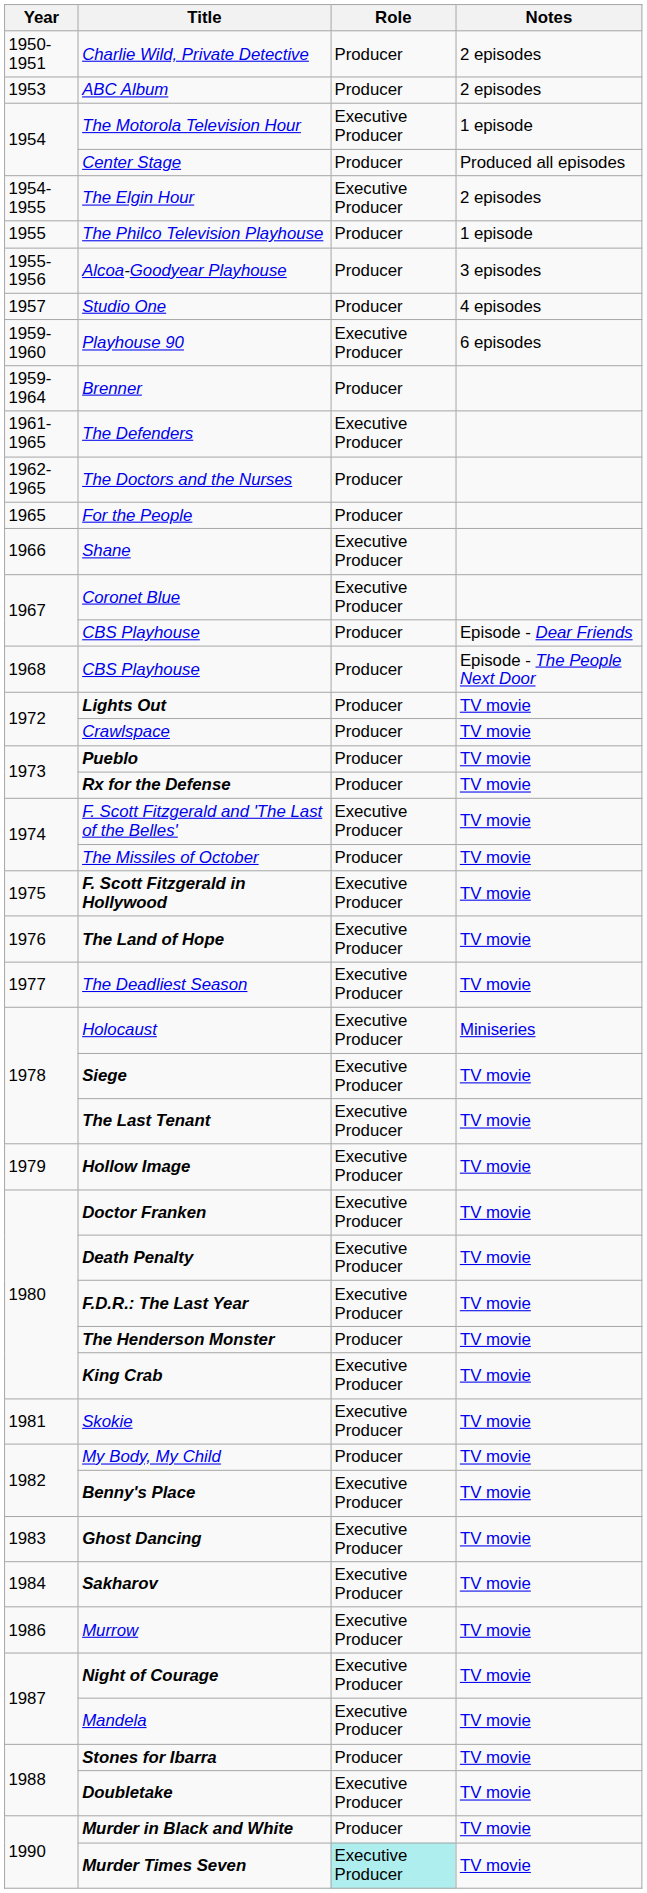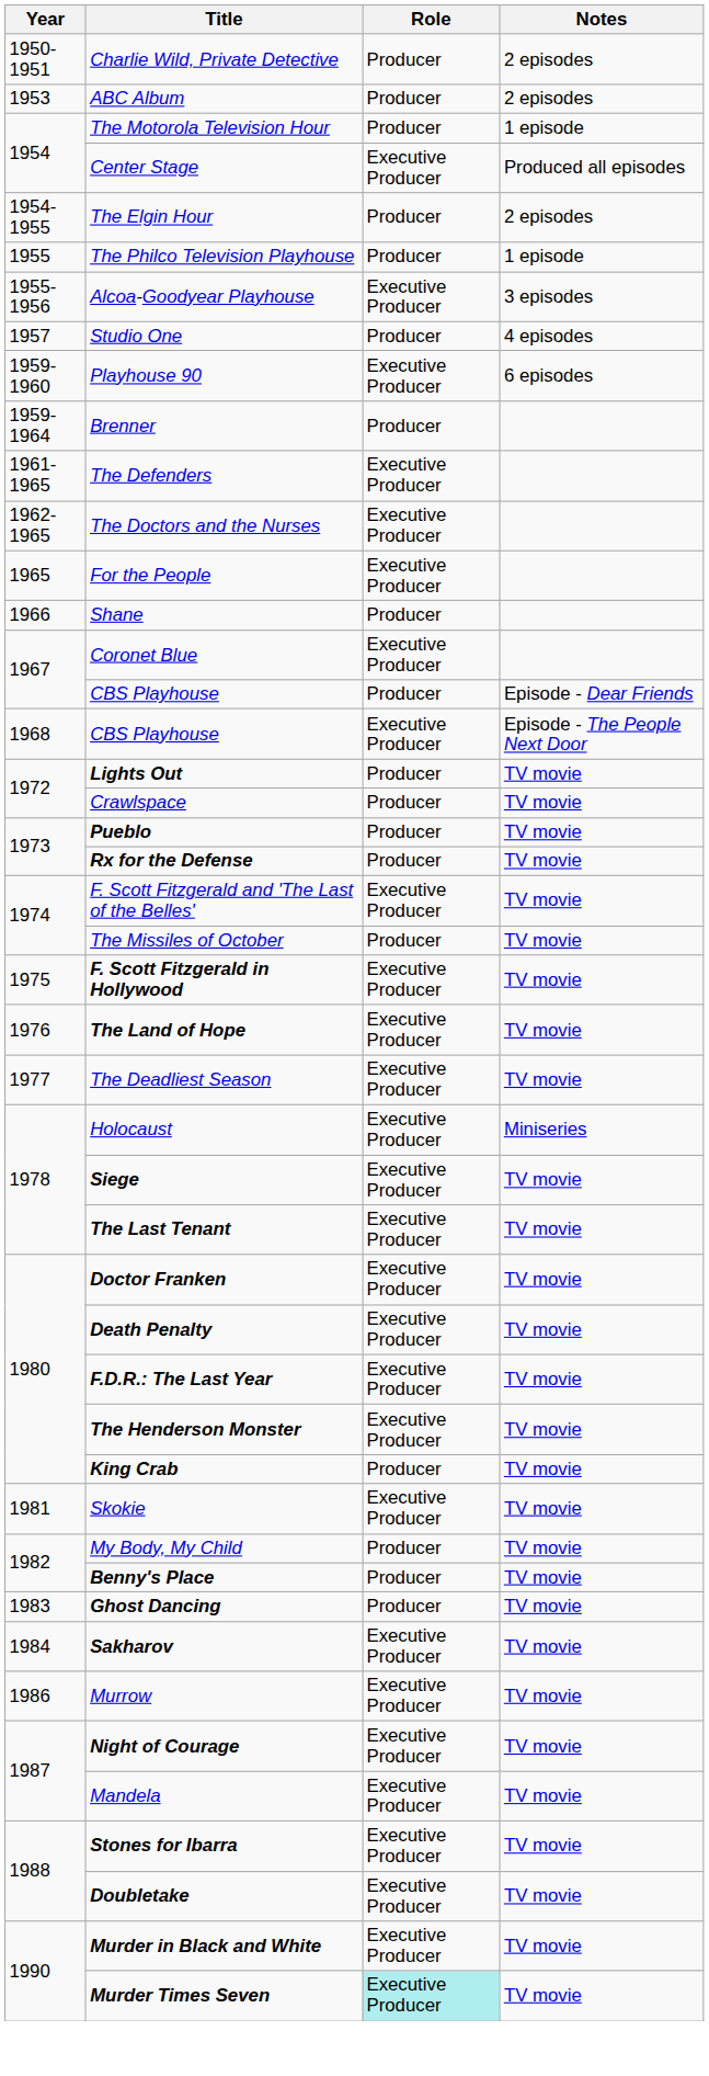The Motorola Television Hour | Role: Executive Producer -> Producer
Center Stage | Role: Producer -> Executive Producer
The Elgin Hour | Role: Executive Producer -> Producer
Alcoa-Goodyear Playhouse | Role: Producer -> Executive Producer
The Doctors and the Nurses | Role: Producer -> Executive Producer
For the People | Role: Producer -> Executive Producer
Shane | Role: Executive Producer -> Producer
1968 / CBS Playhouse | Role: Producer -> Executive Producer
- row: 1979 | Hollow Image | Executive Producer | TV movie
The Henderson Monster | Role: Producer -> Executive Producer
King Crab | Role: Executive Producer -> Producer
Benny's Place | Role: Executive Producer -> Producer
Ghost Dancing | Role: Executive Producer -> Producer
Stones for Ibarra | Role: Producer -> Executive Producer
Murder in Black and White | Role: Producer -> Executive Producer
